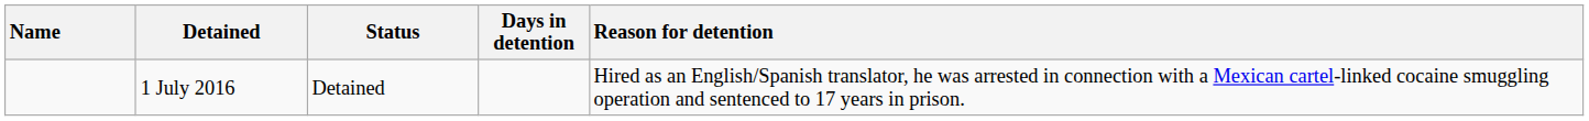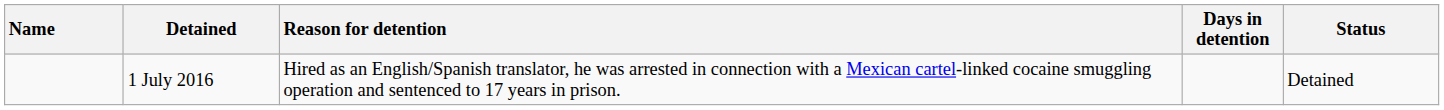columns swapped: Status <-> Reason for detention
